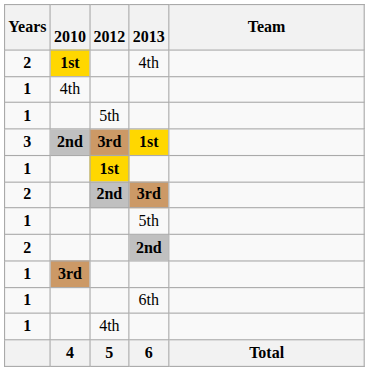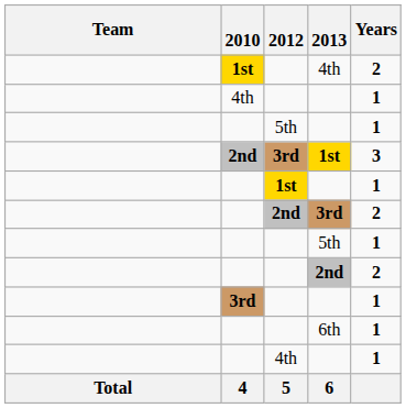columns swapped: Team <-> Years
